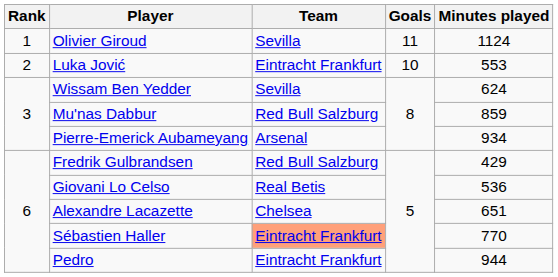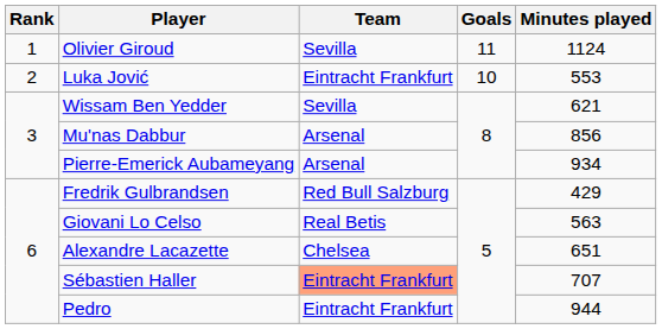Wissam Ben Yedder | Minutes played: 624 -> 621
Mu'nas Dabbur | Team: Red Bull Salzburg -> Arsenal
Mu'nas Dabbur | Minutes played: 859 -> 856
Giovani Lo Celso | Minutes played: 536 -> 563
Sébastien Haller | Minutes played: 770 -> 707
